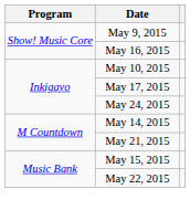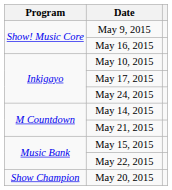+ row: Show Champion | May 20, 2015
